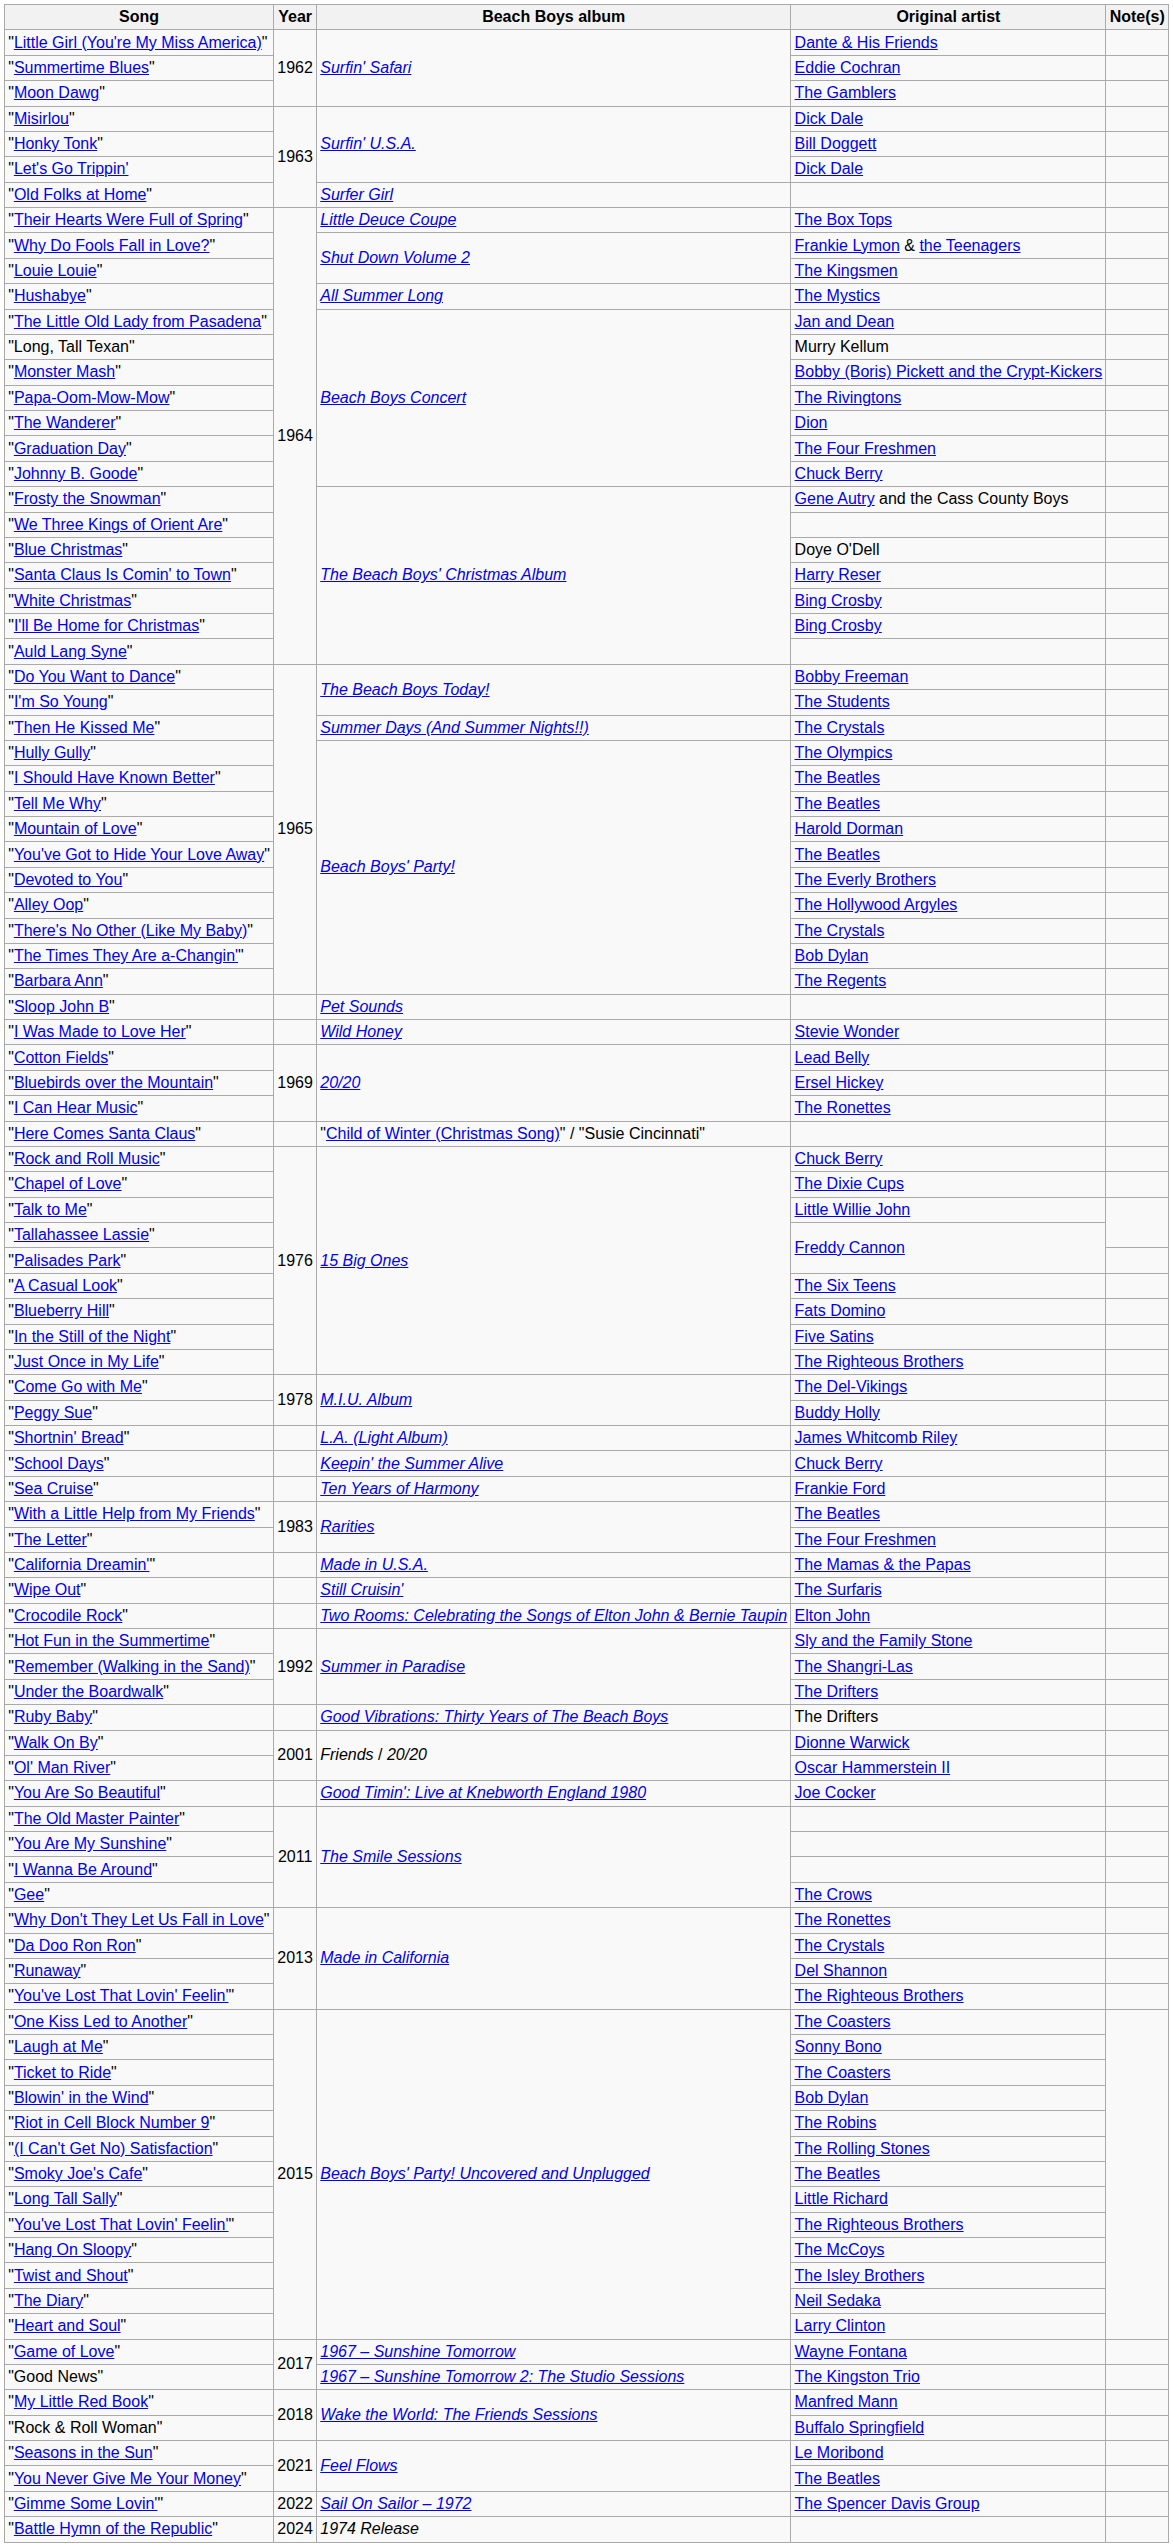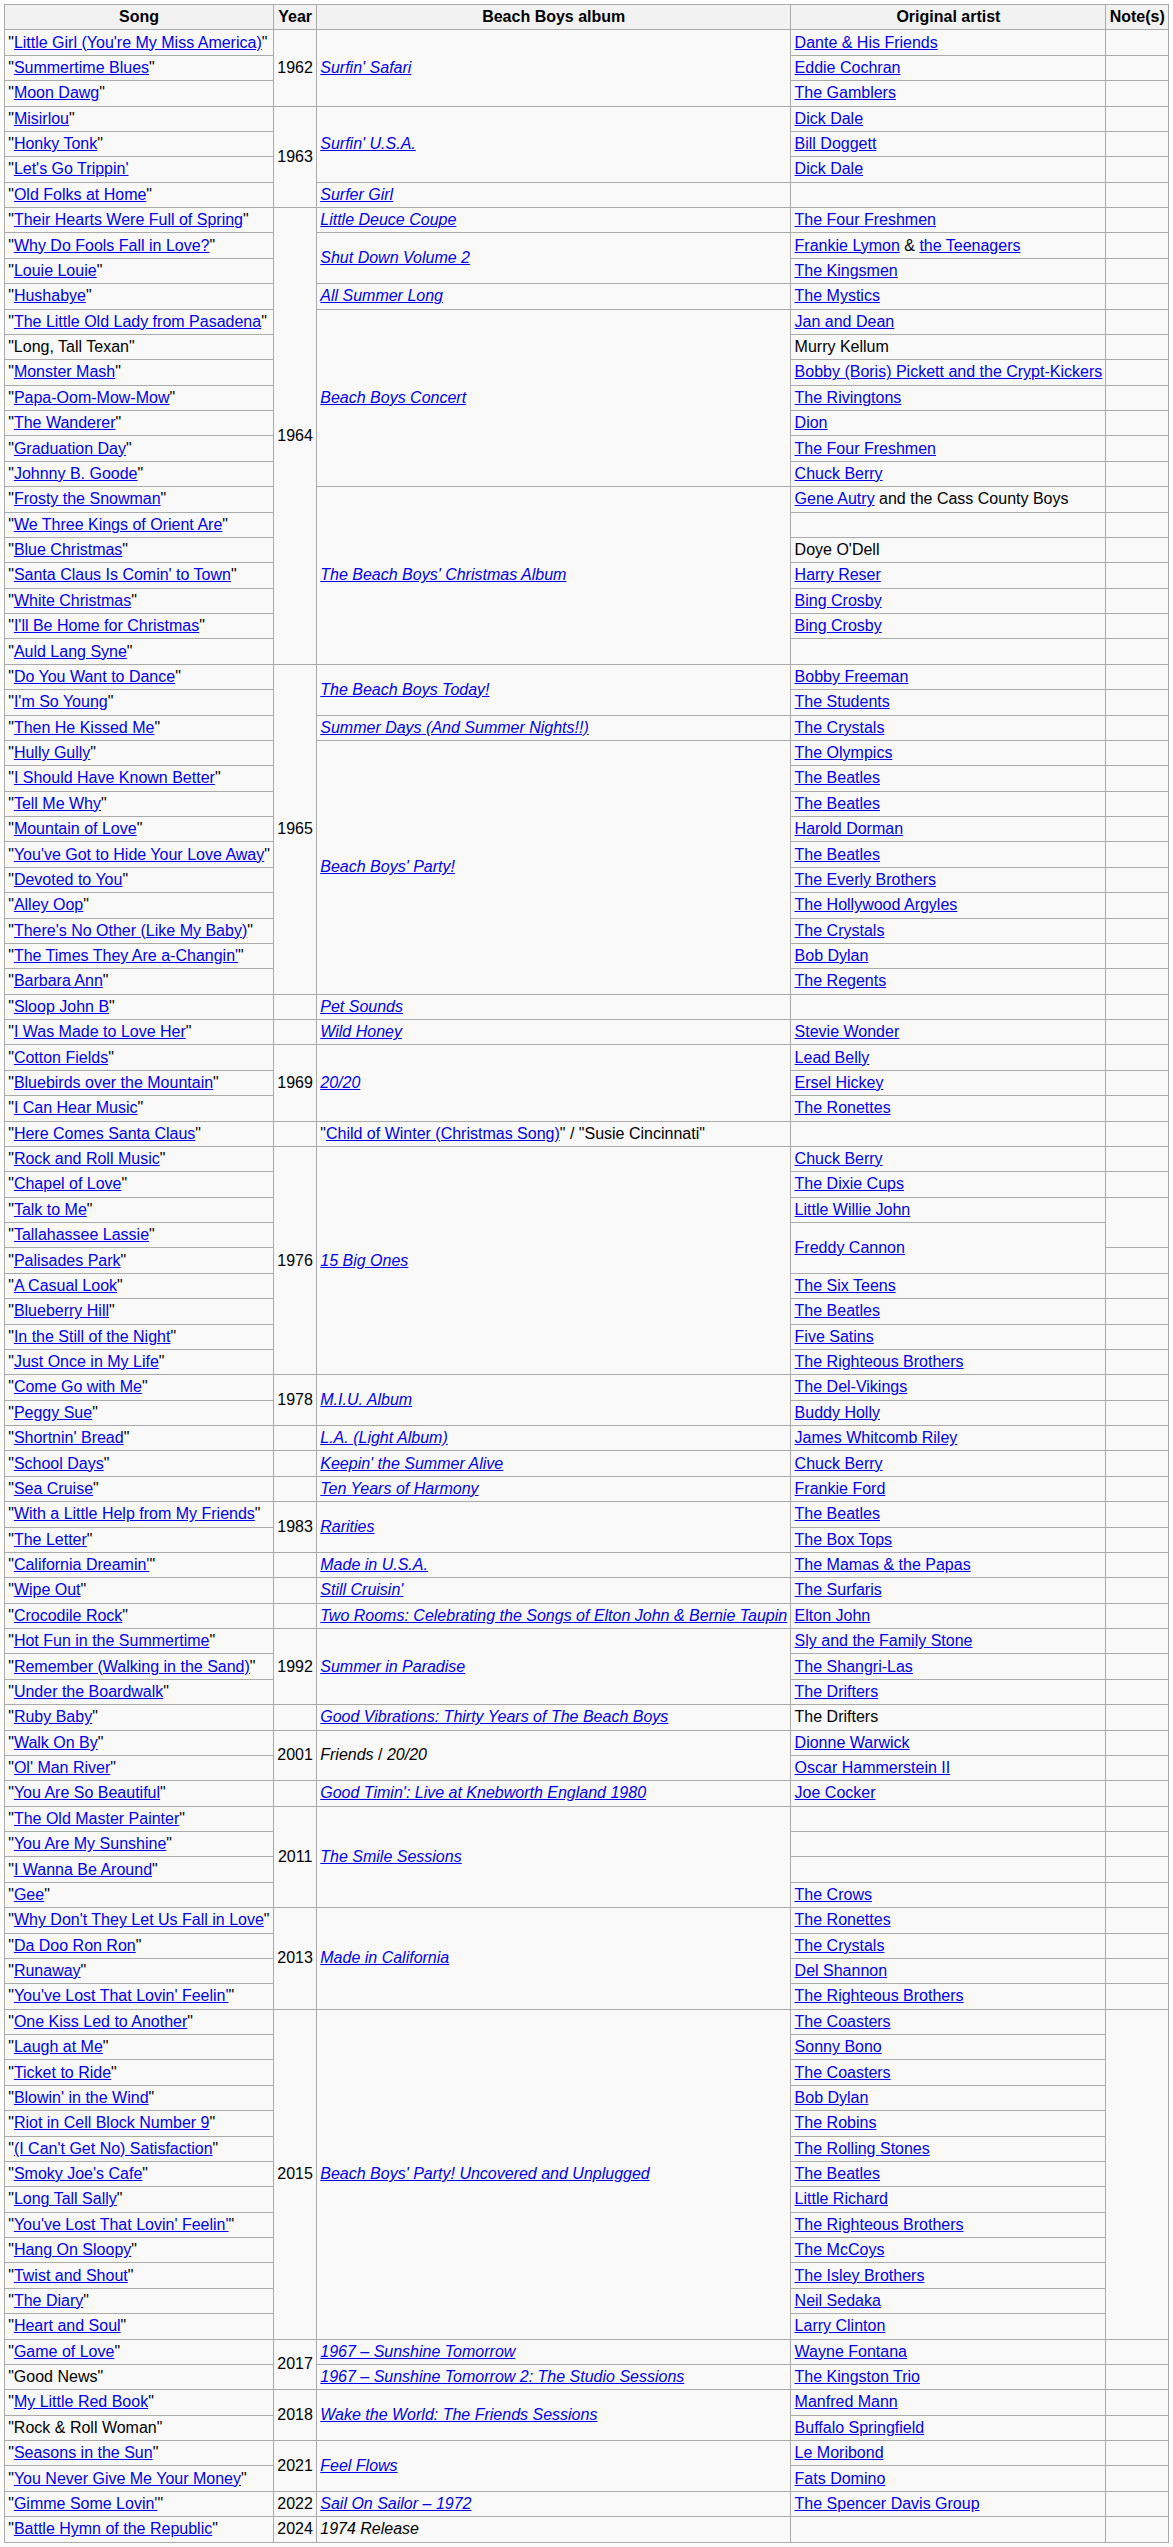"Their Hearts Were Full of Spring" | Original artist: The Box Tops -> The Four Freshmen
"Blueberry Hill" | Original artist: Fats Domino -> The Beatles
"The Letter" | Original artist: The Four Freshmen -> The Box Tops
"You Never Give Me Your Money" | Original artist: The Beatles -> Fats Domino
